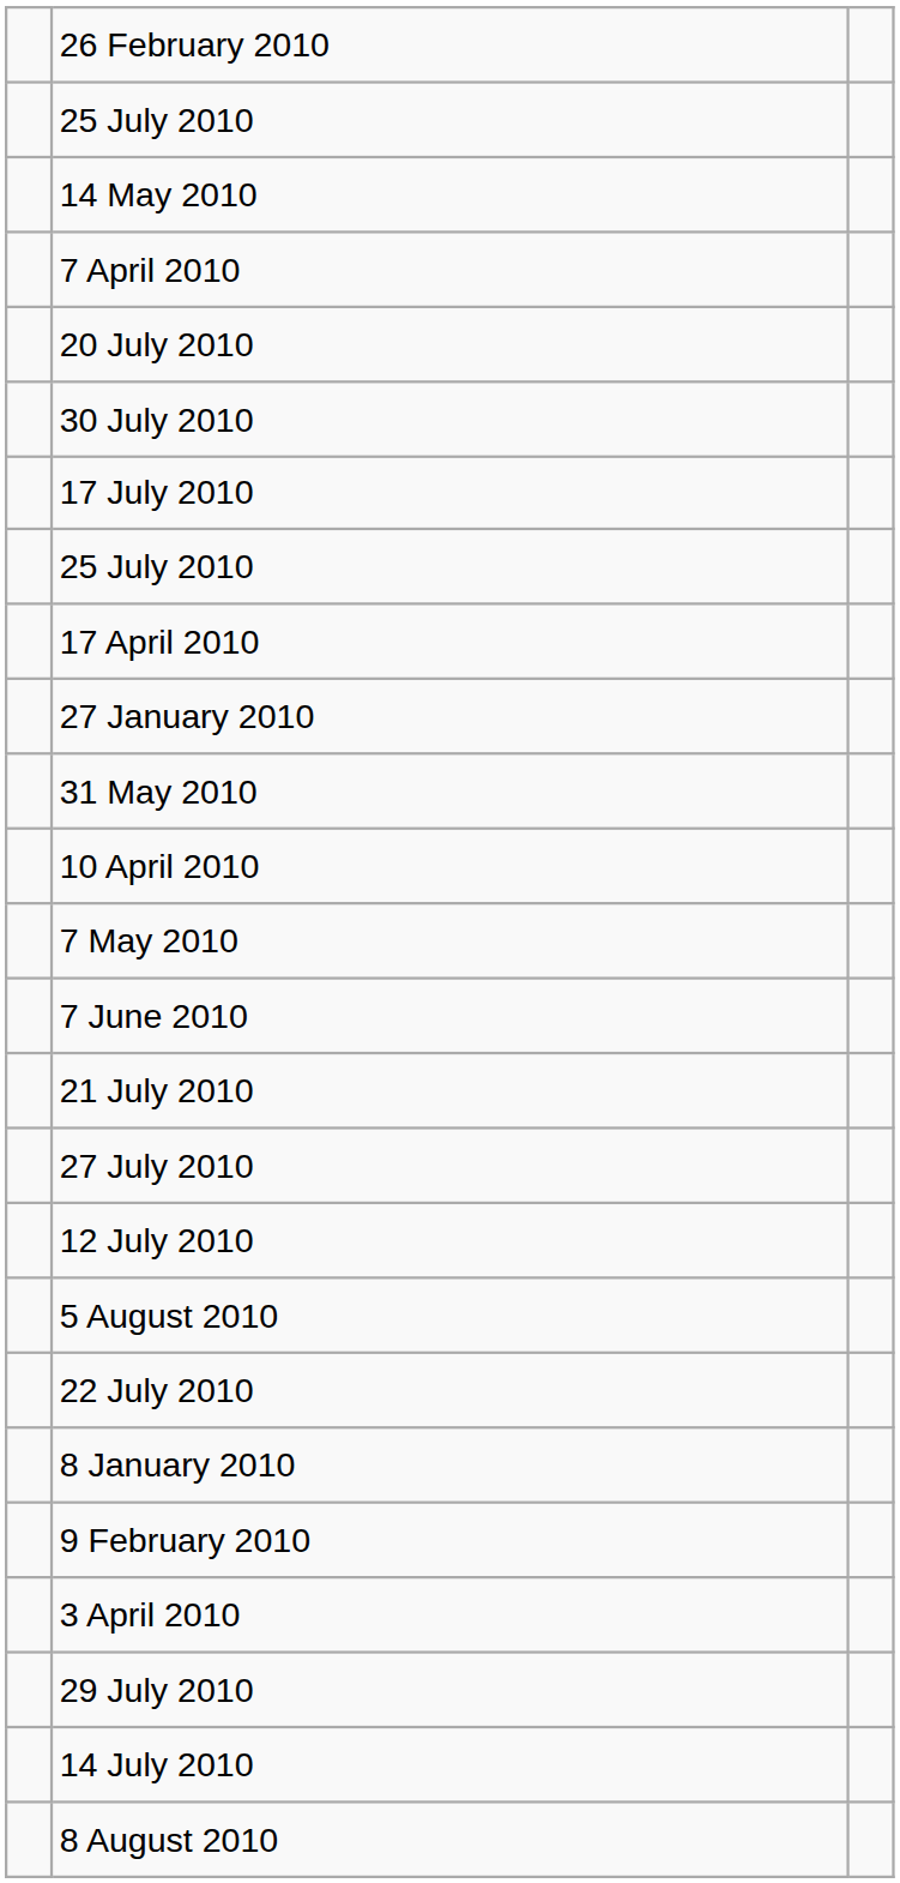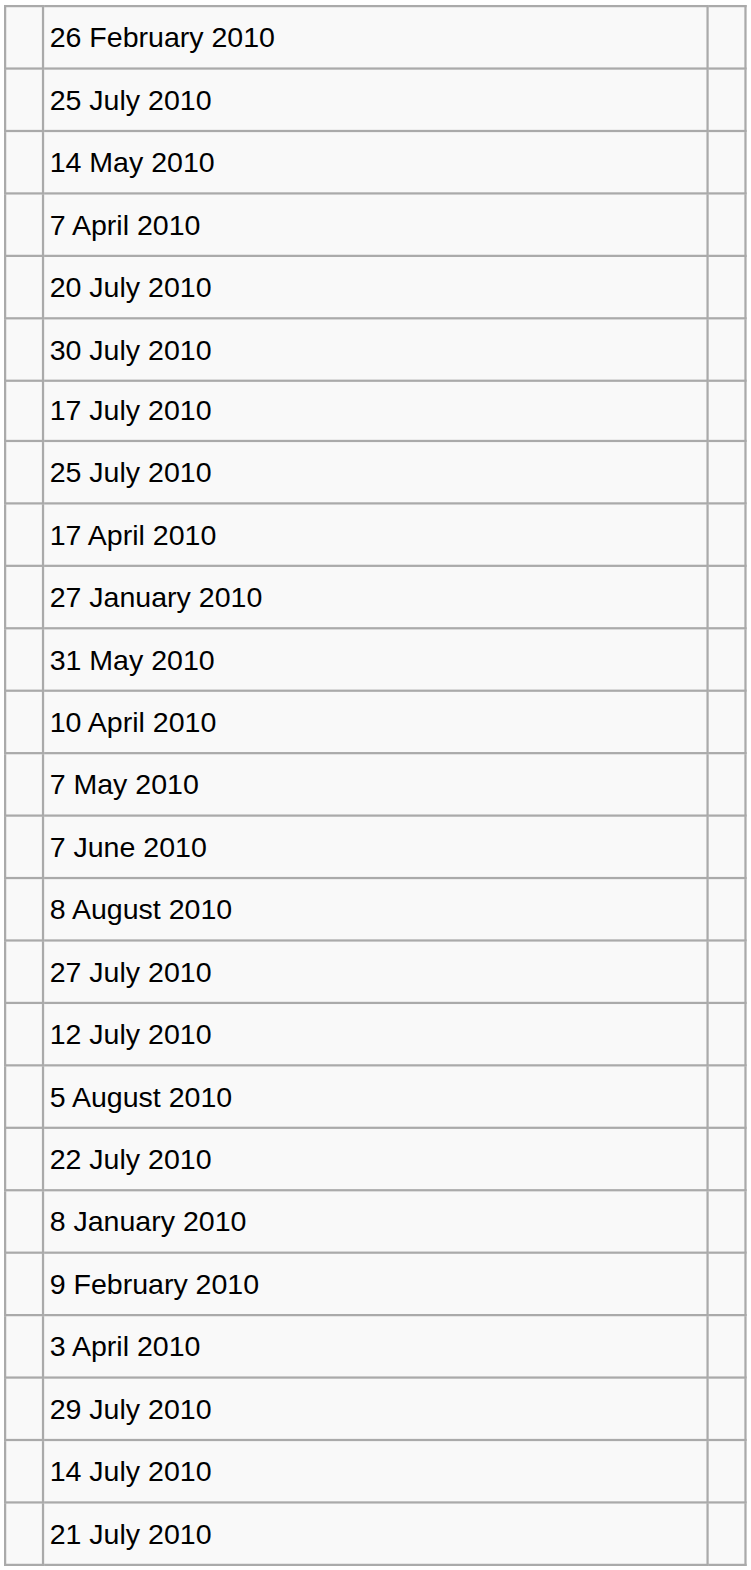rows swapped: 8 August 2010 <-> 21 July 2010
